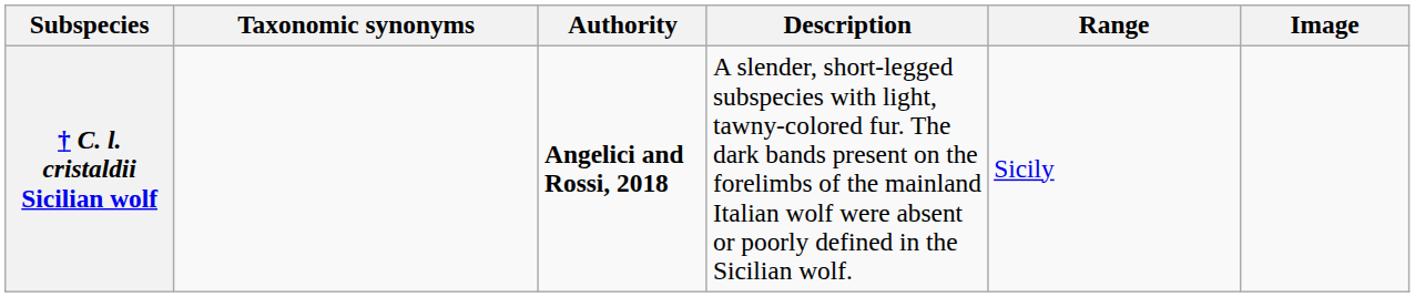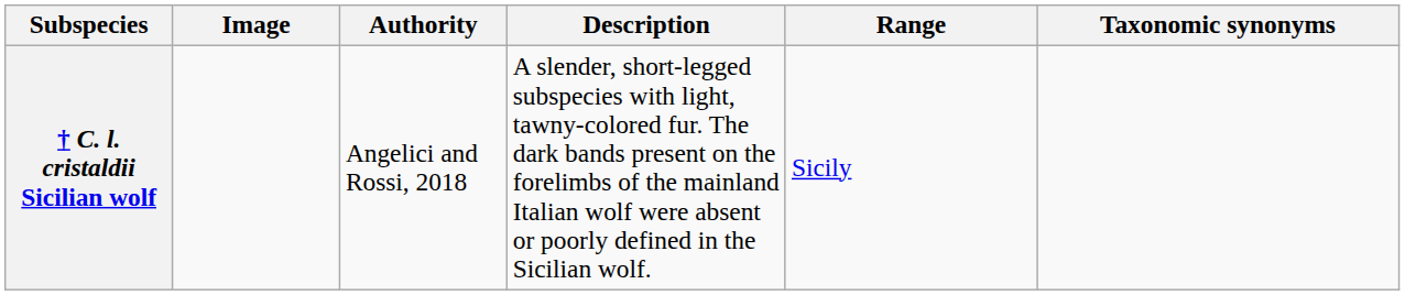columns swapped: Image <-> Taxonomic synonyms
† C. l. cristaldii Sicilian wolf | Authority: bold -> normal
